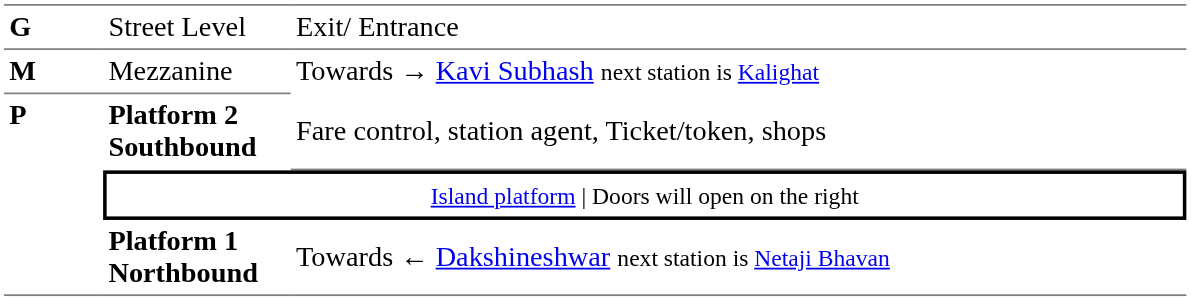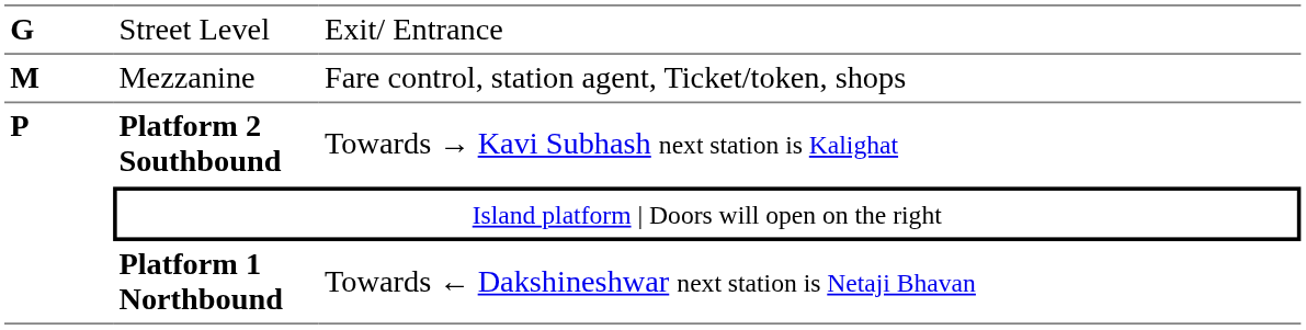Mezzanine | column 3: Towards → Kavi Subhash next station is Kalighat -> Fare control, station agent, Ticket/token, shops
Platform 2 Southbound | column 3: Fare control, station agent, Ticket/token, shops -> Towards → Kavi Subhash next station is Kalighat
